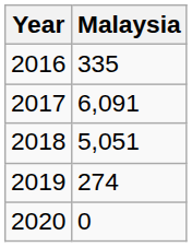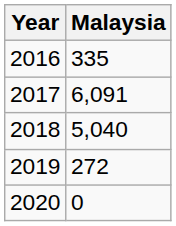2018 | Malaysia: 5,051 -> 5,040
2019 | Malaysia: 274 -> 272
